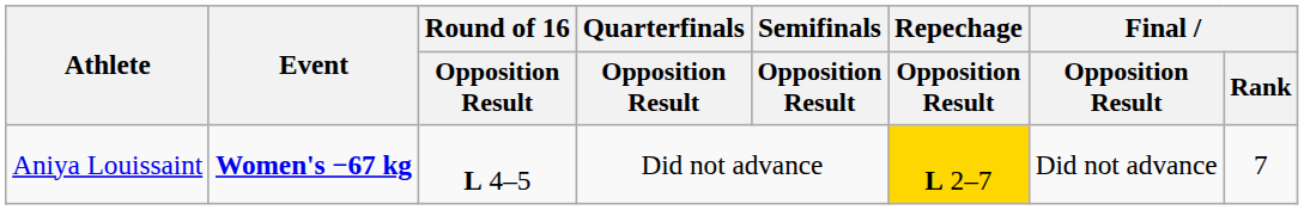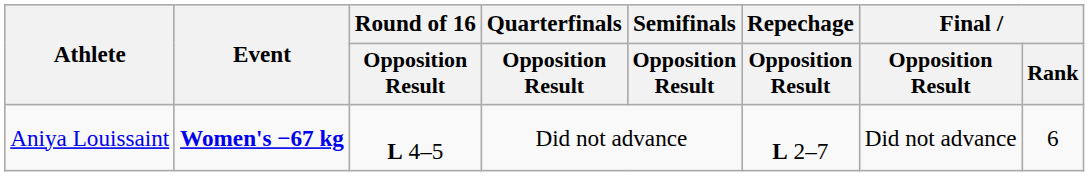Aniya Louissaint | Repechage / Opposition Result: gold background -> no background
Aniya Louissaint | Final / Rank: 7 -> 6
